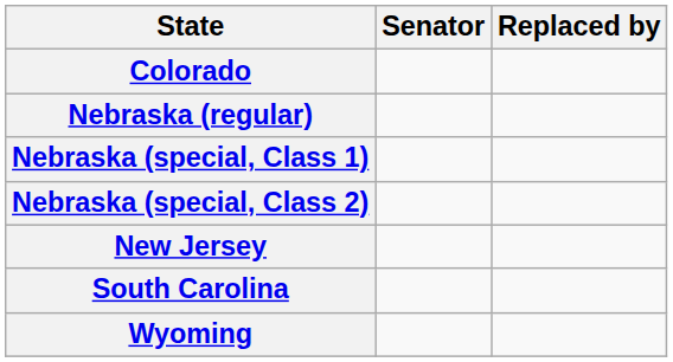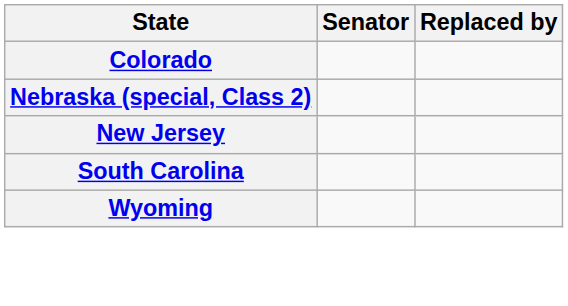- row: Nebraska (regular)
- row: Nebraska (special, Class 1)
